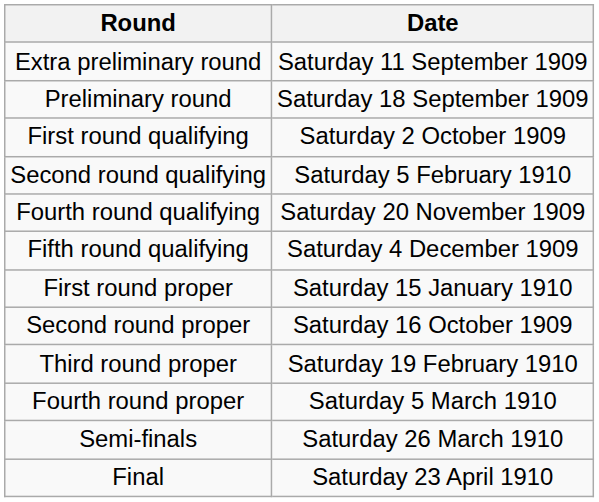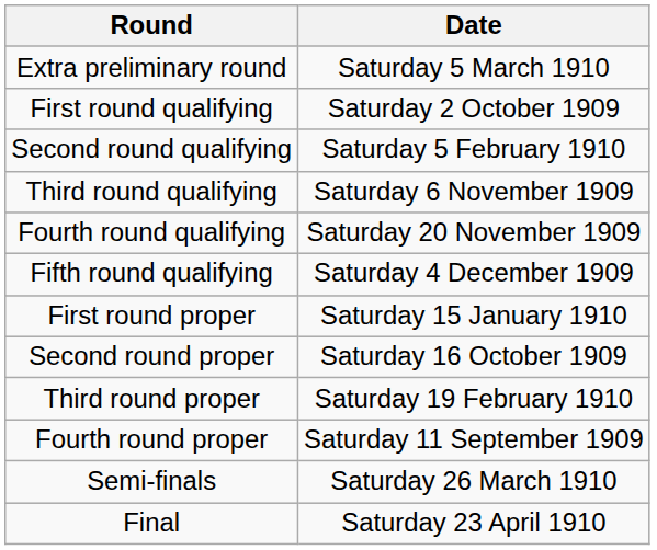Extra preliminary round | Date: Saturday 11 September 1909 -> Saturday 5 March 1910
- row: Preliminary round | Saturday 18 September 1909
+ row: Third round qualifying | Saturday 6 November 1909
Fourth round proper | Date: Saturday 5 March 1910 -> Saturday 11 September 1909
